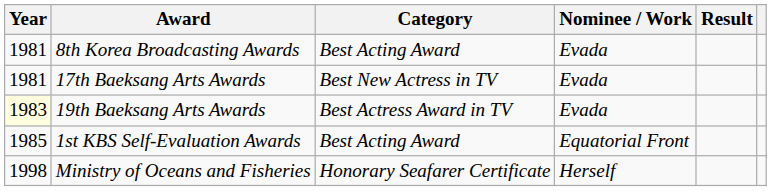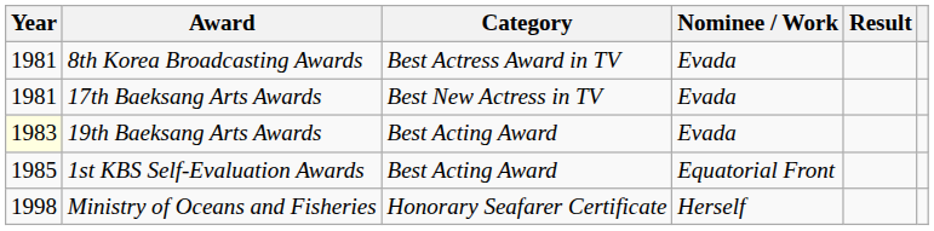8th Korea Broadcasting Awards | Category: Best Acting Award -> Best Actress Award in TV
19th Baeksang Arts Awards | Category: Best Actress Award in TV -> Best Acting Award
